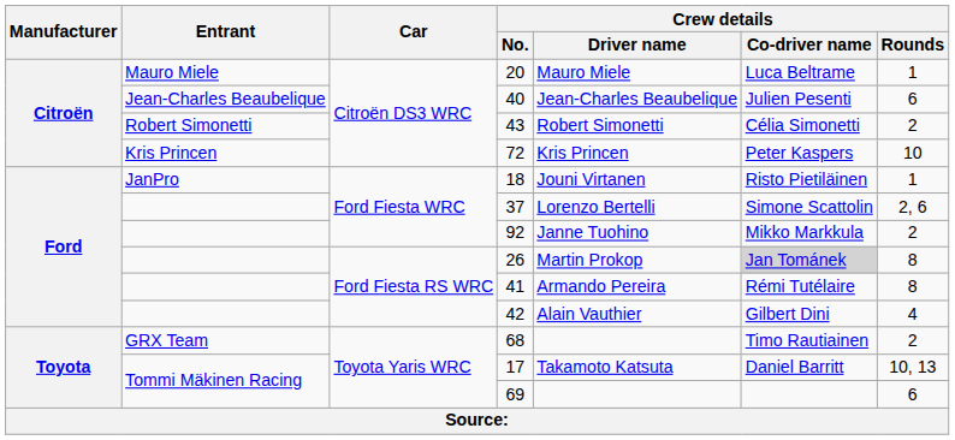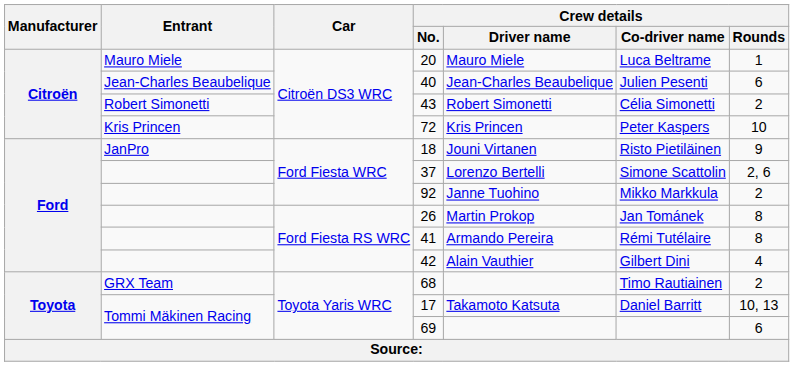18 | Crew details / Rounds: 1 -> 9
26 | Crew details / Co-driver name: lightgrey background -> no background
